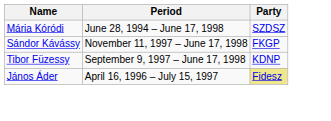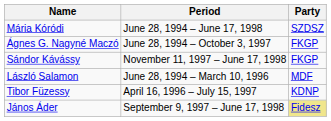+ row: Ágnes G. Nagyné Maczó | June 28, 1994 – October 3, 1997 | FKGP
+ row: László Salamon | June 28, 1994 – March 10, 1996 | MDF
Tibor Füzessy | Period: September 9, 1997 – June 17, 1998 -> April 16, 1996 – July 15, 1997
János Áder | Period: April 16, 1996 – July 15, 1997 -> September 9, 1997 – June 17, 1998
